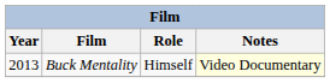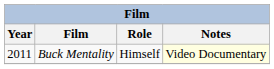Buck Mentality | Year: 2013 -> 2011
